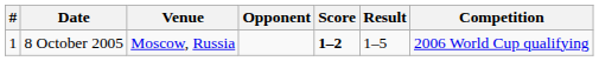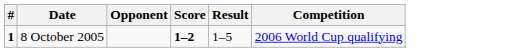- column: Venue | Moscow, Russia
8 October 2005 | #: normal -> bold
